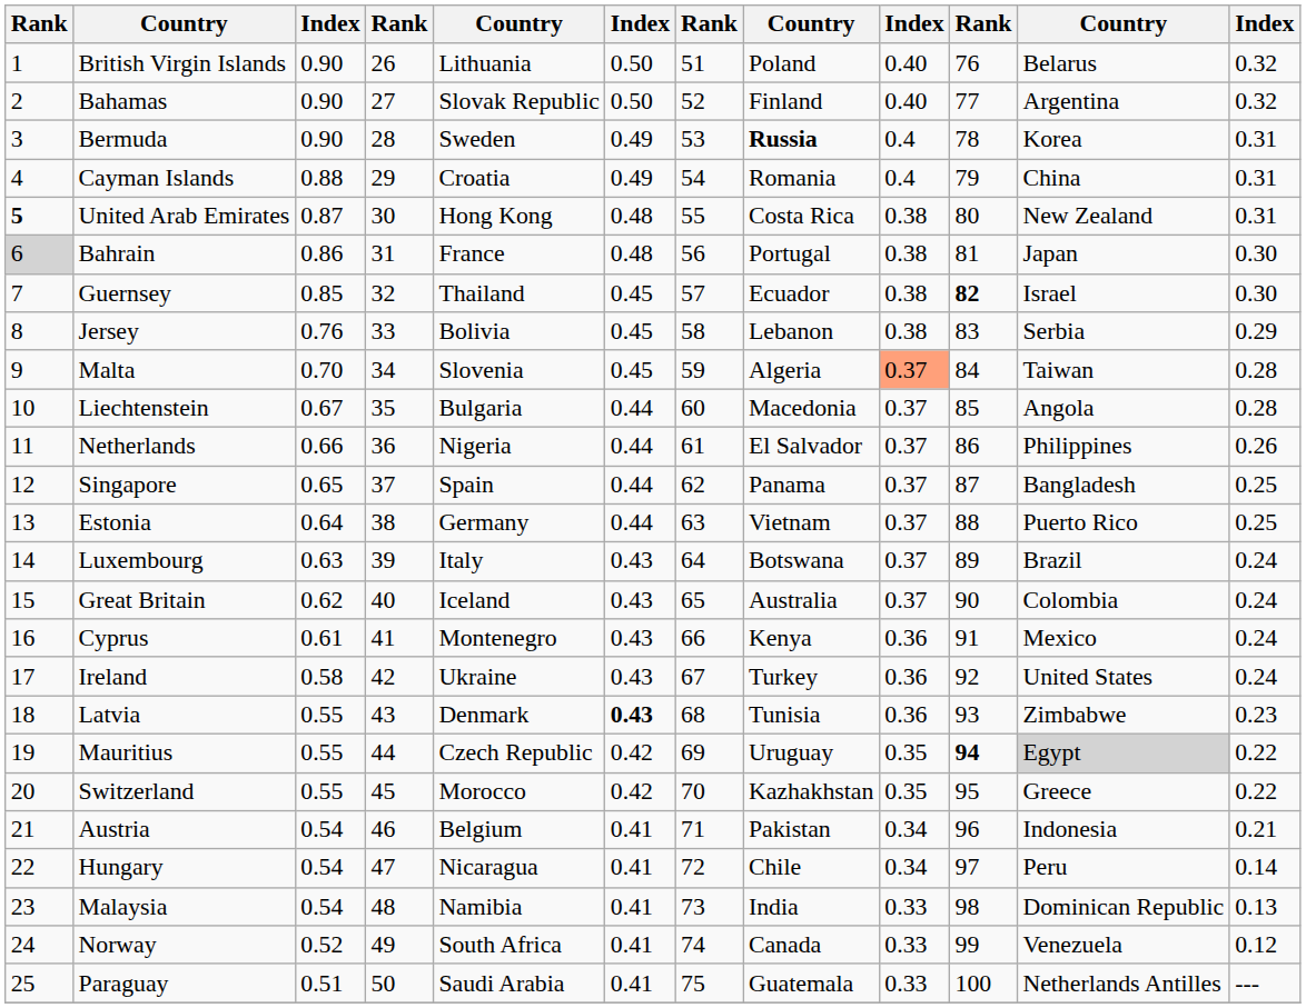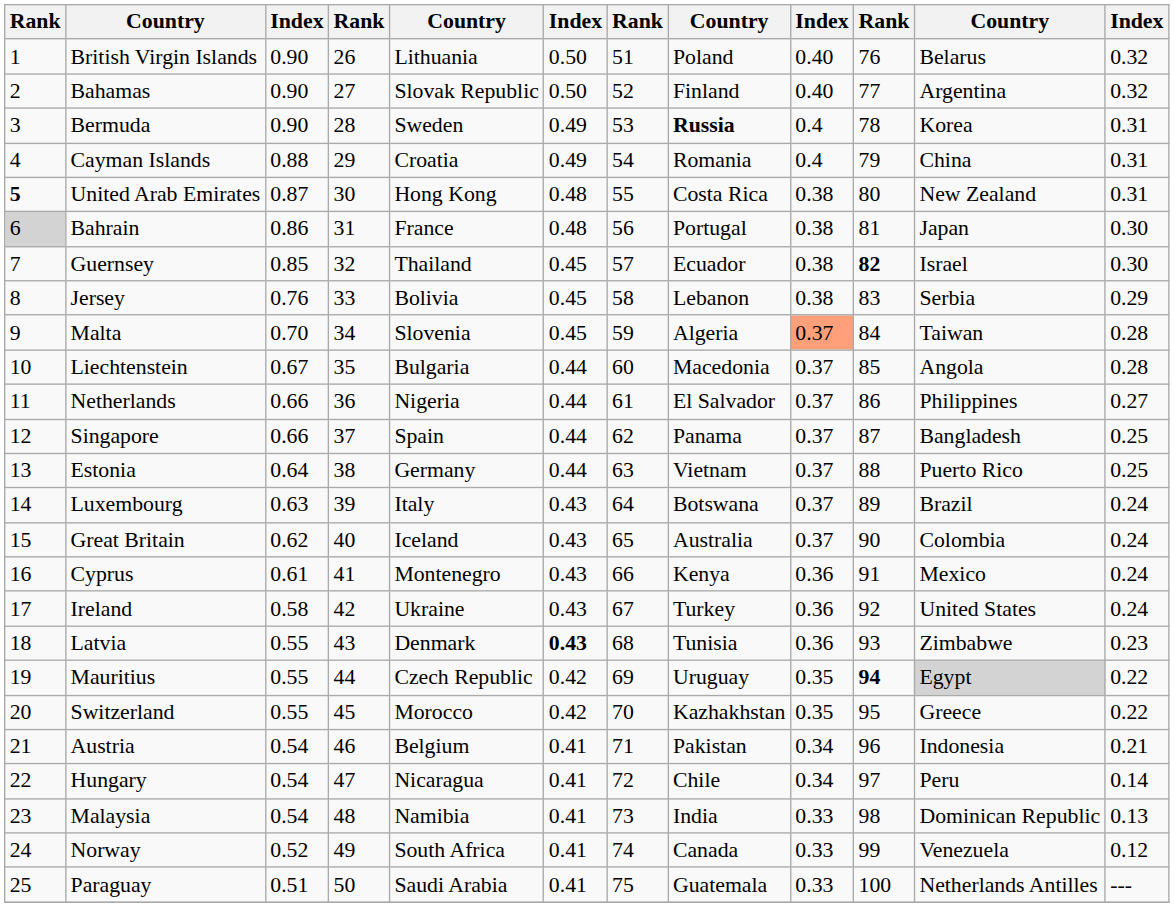Netherlands | column 12: 0.26 -> 0.27
Singapore | column 3: 0.65 -> 0.66
